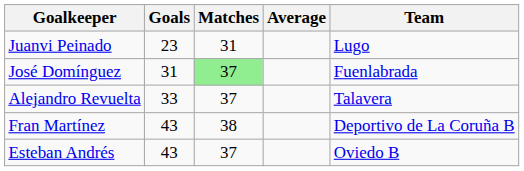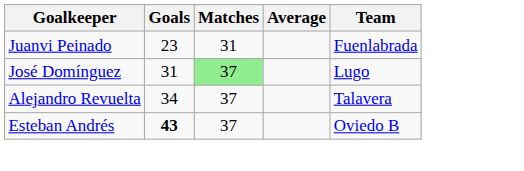Juanvi Peinado | Team: Lugo -> Fuenlabrada
José Domínguez | Team: Fuenlabrada -> Lugo
Alejandro Revuelta | Goals: 33 -> 34
- row: Fran Martínez | 43 | 38 | Deportivo de La Coruña B
Esteban Andrés | Goals: normal -> bold
